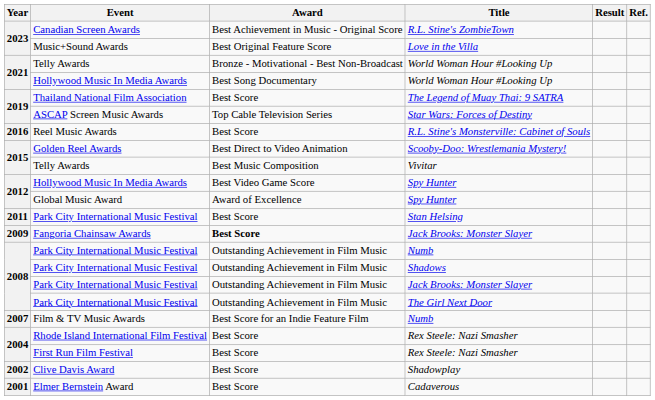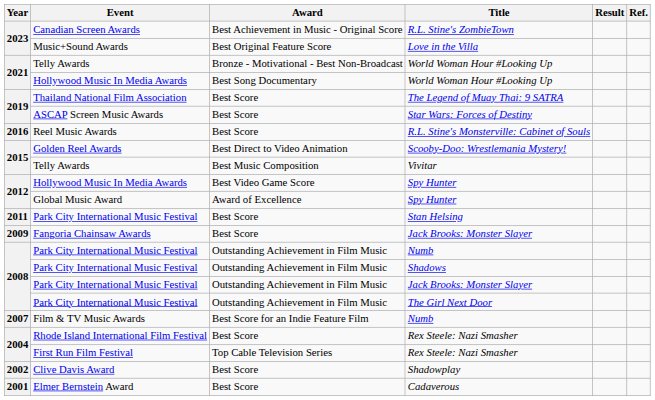Star Wars: Forces of Destiny | Award: Top Cable Television Series -> Best Score
Fangoria Chainsaw Awards / Jack Brooks: Monster Slayer | Award: bold -> normal
First Run Film Festival / Rex Steele: Nazi Smasher | Award: Best Score -> Top Cable Television Series
